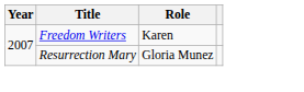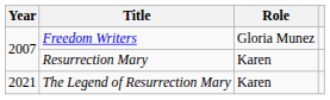Freedom Writers | Role: Karen -> Gloria Munez
Resurrection Mary | Role: Gloria Munez -> Karen
+ row: 2021 | The Legend of Resurrection Mary | Karen
